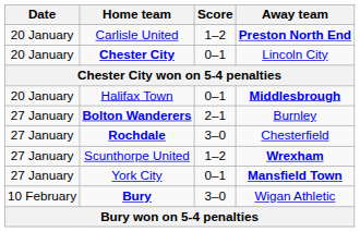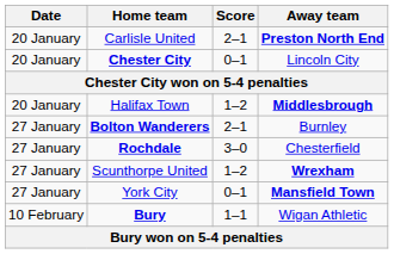Carlisle United | Score: 1–2 -> 2–1
Halifax Town | Score: 0–1 -> 1–2
Bury | Score: 3–0 -> 1–1
